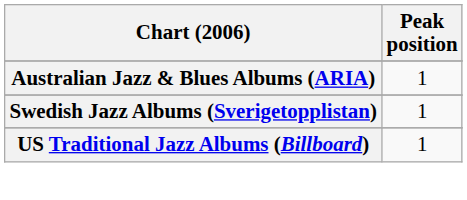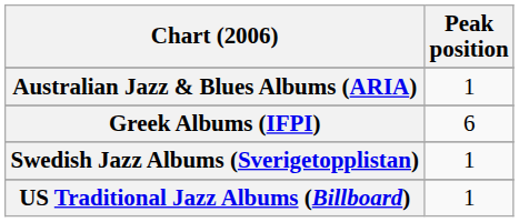+ row: Greek Albums (IFPI) | 6
